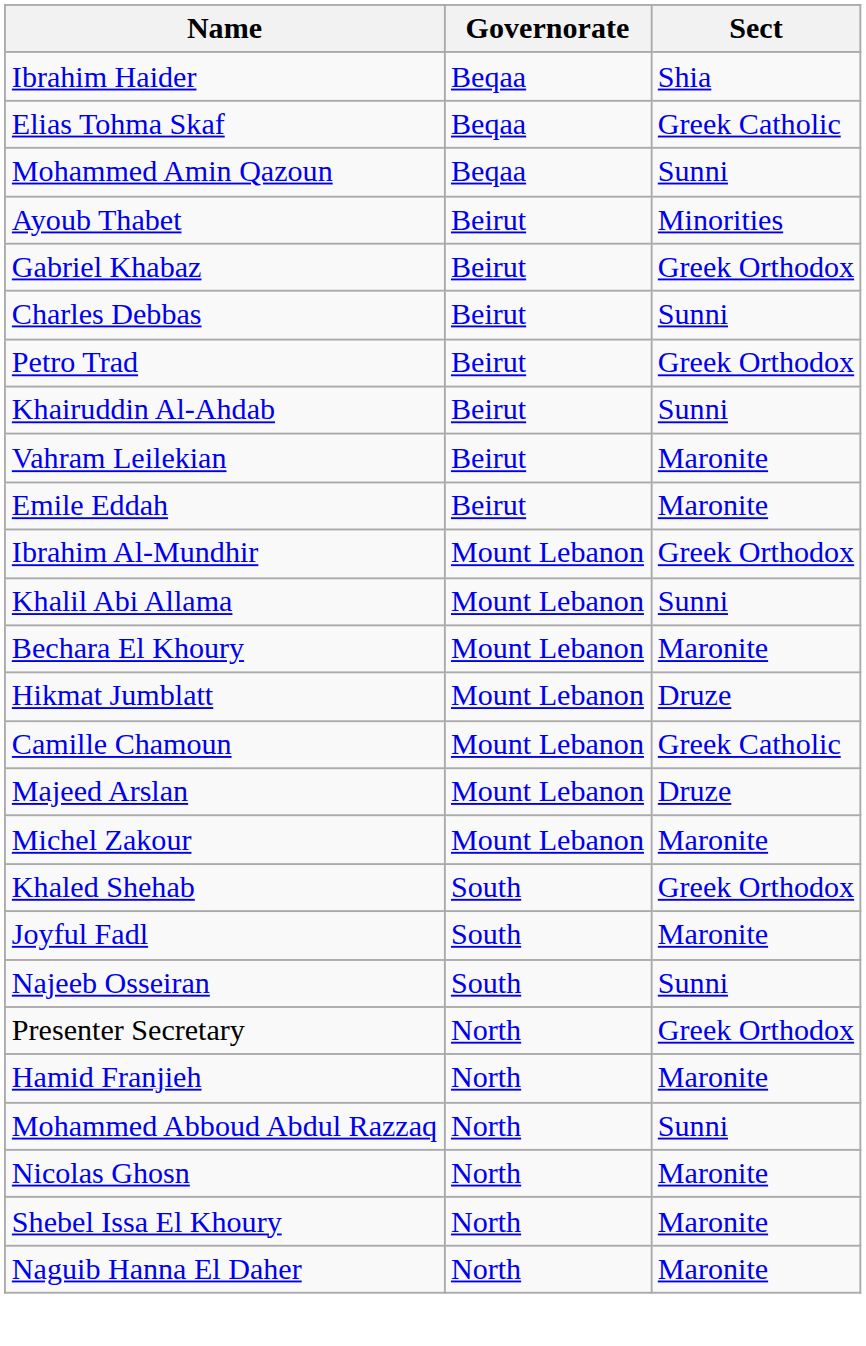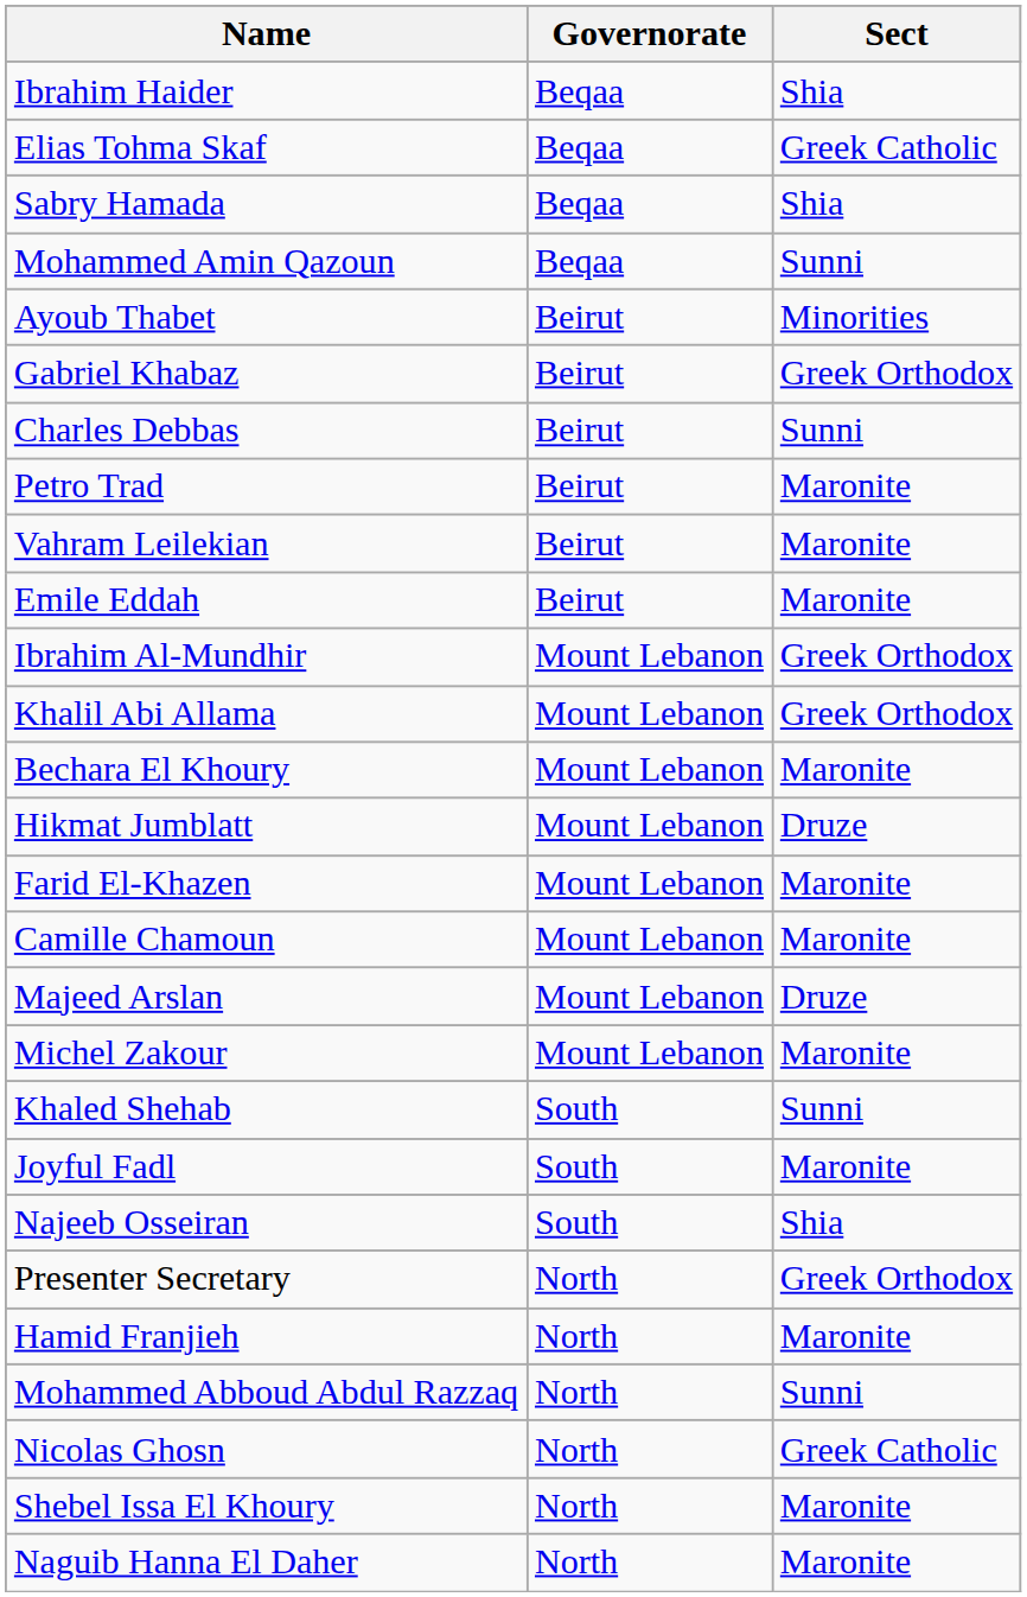+ row: Sabry Hamada | Beqaa | Shia
Petro Trad | Sect: Greek Orthodox -> Maronite
- row: Khairuddin Al-Ahdab | Beirut | Sunni
Khalil Abi Allama | Sect: Sunni -> Greek Orthodox
+ row: Farid El-Khazen | Mount Lebanon | Maronite
Camille Chamoun | Sect: Greek Catholic -> Maronite
Khaled Shehab | Sect: Greek Orthodox -> Sunni
Najeeb Osseiran | Sect: Sunni -> Shia
Nicolas Ghosn | Sect: Maronite -> Greek Catholic
